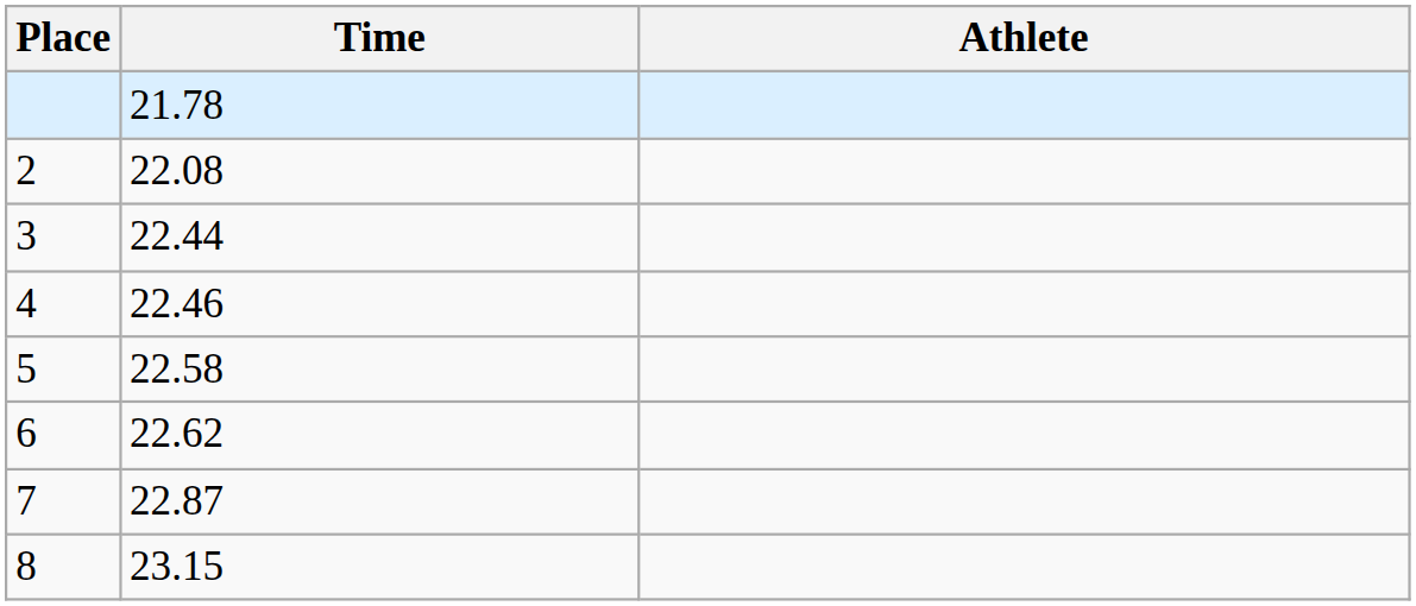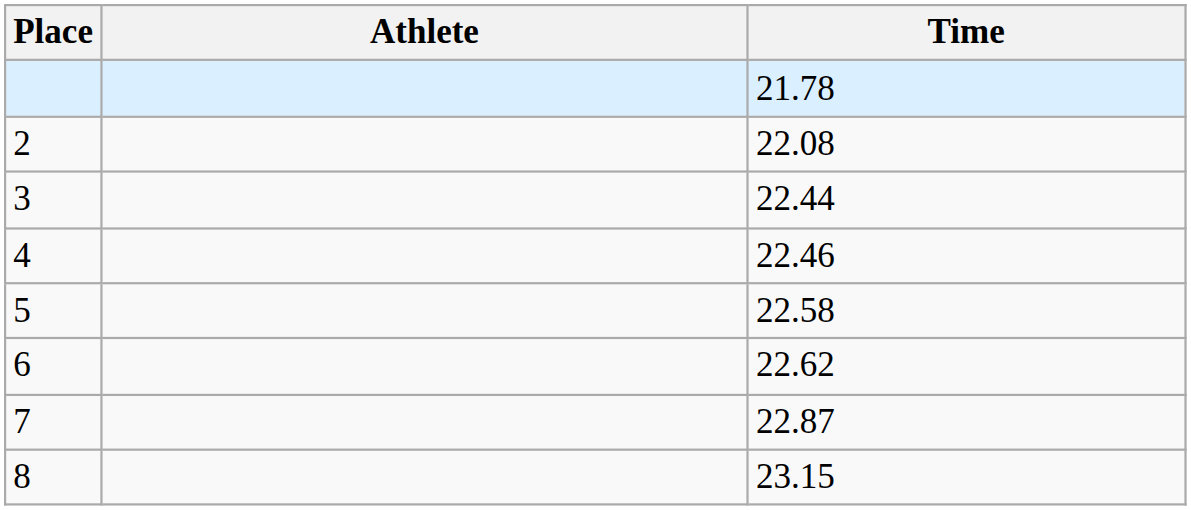columns swapped: Athlete <-> Time
